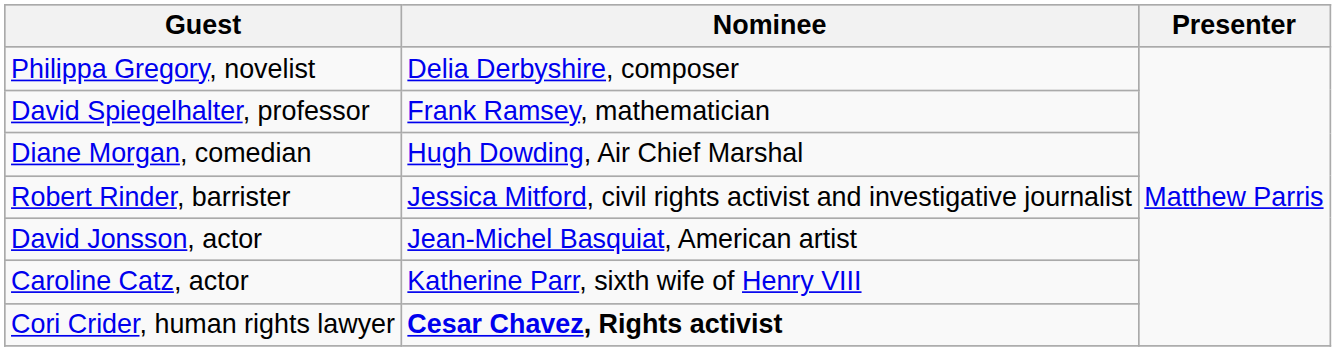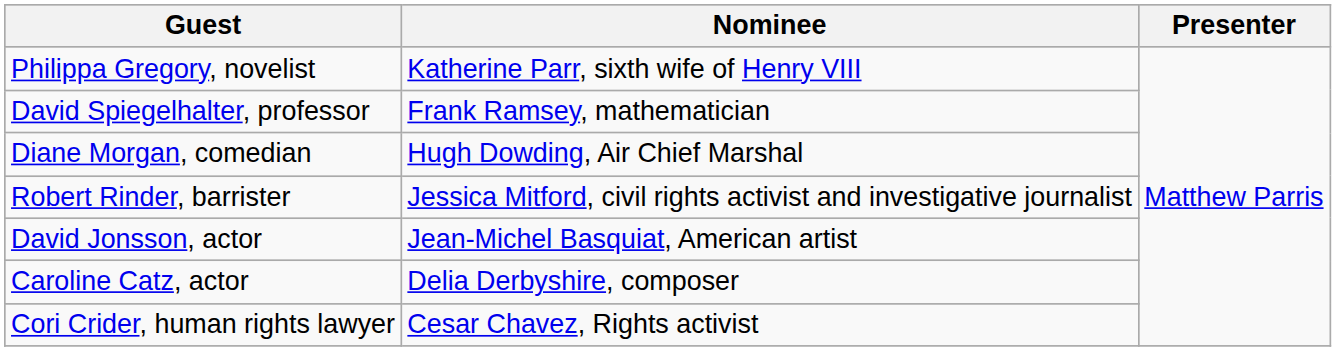Philippa Gregory, novelist | Nominee: Delia Derbyshire, composer -> Katherine Parr, sixth wife of Henry VIII
Caroline Catz, actor | Nominee: Katherine Parr, sixth wife of Henry VIII -> Delia Derbyshire, composer
Cori Crider, human rights lawyer | Nominee: bold -> normal
